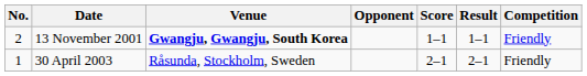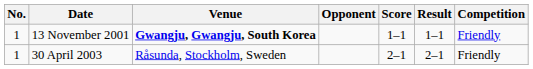13 November 2001 | No.: 2 -> 1
